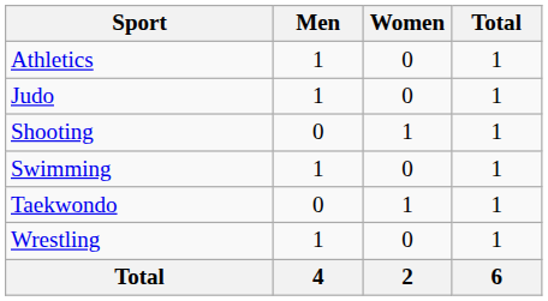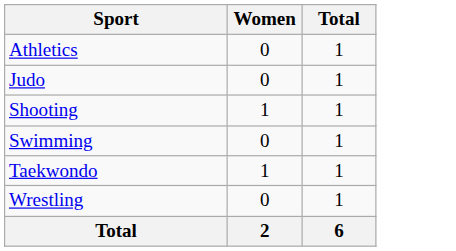- column: Men | 1 | 1 | 0 | 1 | 0 | 1 | 4
